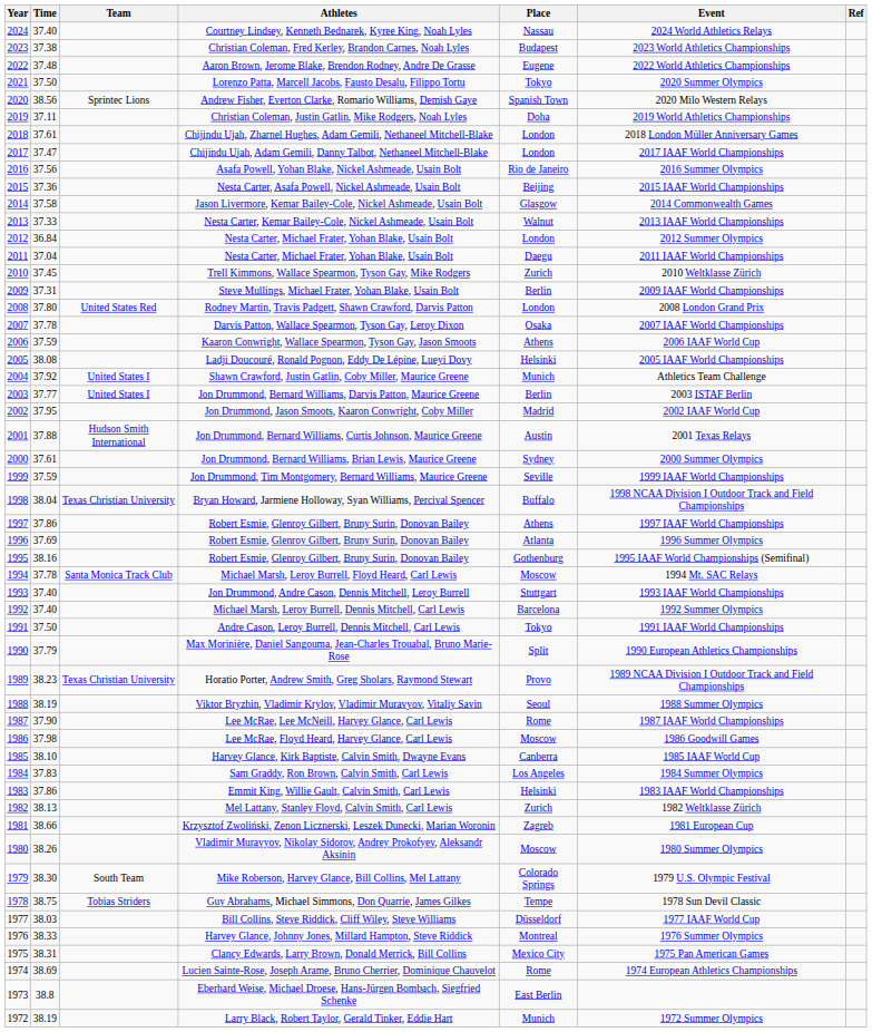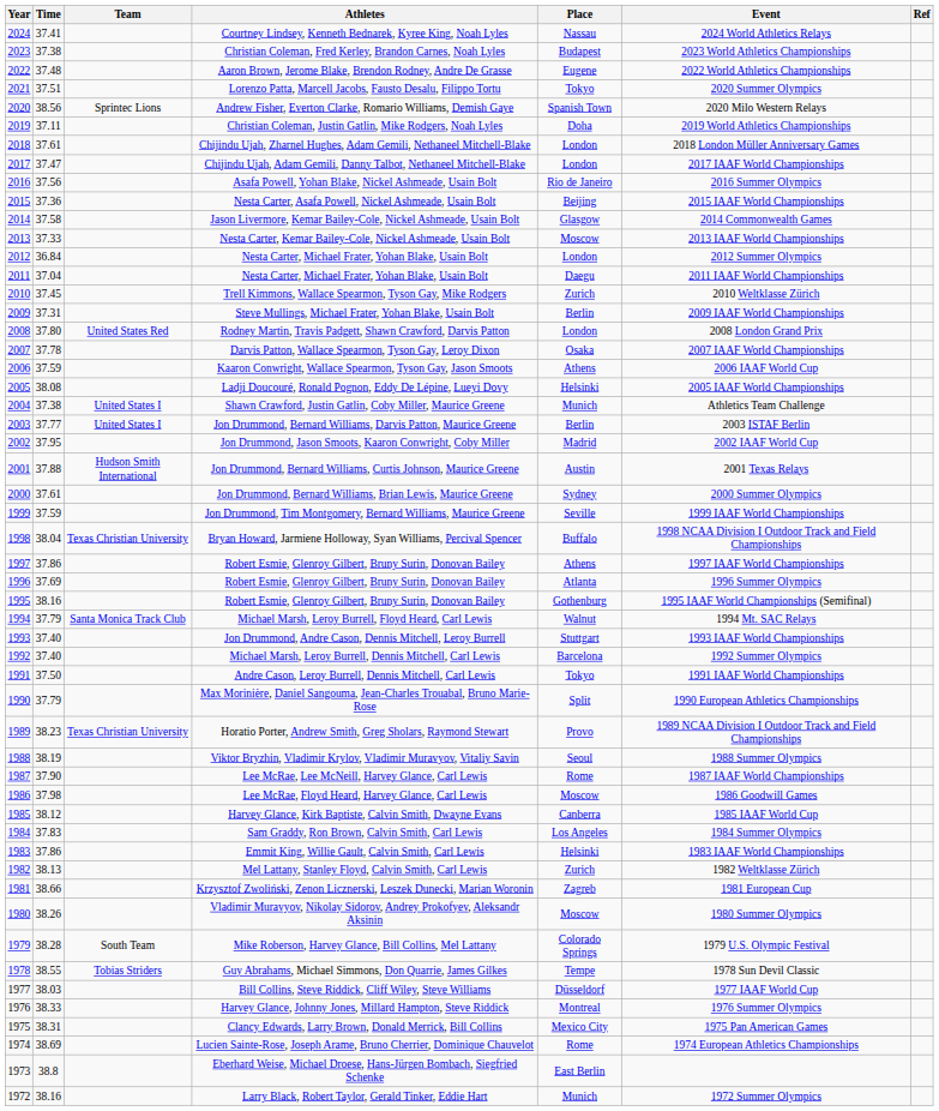Courtney Lindsey, Kenneth Bednarek, Kyree King, Noah Lyles | Time: 37.40 -> 37.41
Lorenzo Patta, Marcell Jacobs, Fausto Desalu, Filippo Tortu | Time: 37.50 -> 37.51
Nesta Carter, Kemar Bailey-Cole, Nickel Ashmeade, Usain Bolt | Place: Walnut -> Moscow
Shawn Crawford, Justin Gatlin, Coby Miller, Maurice Greene | Time: 37.92 -> 37.38
Michael Marsh, Leroy Burrell, Floyd Heard, Carl Lewis | Time: 37.78 -> 37.79
Michael Marsh, Leroy Burrell, Floyd Heard, Carl Lewis | Place: Moscow -> Walnut
Harvey Glance, Kirk Baptiste, Calvin Smith, Dwayne Evans | Time: 38.10 -> 38.12
Mike Roberson, Harvey Glance, Bill Collins, Mel Lattany | Time: 38.30 -> 38.28
Guy Abrahams, Michael Simmons, Don Quarrie, James Gilkes | Time: 38.75 -> 38.55
Larry Black, Robert Taylor, Gerald Tinker, Eddie Hart | Time: 38.19 -> 38.16
